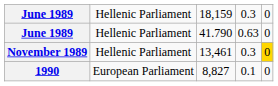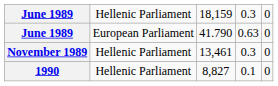June 1989 / 41.790 | column 2: Hellenic Parliament -> European Parliament
November 1989 | column 5: gold background -> no background
1990 | column 2: European Parliament -> Hellenic Parliament
